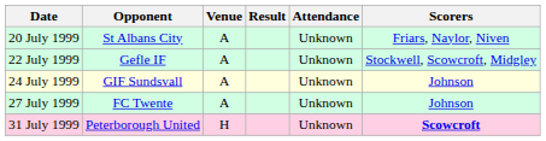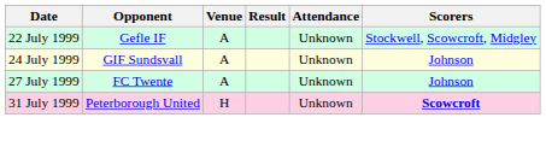- row: 20 July 1999 | St Albans City | A | Unknown | Friars, Naylor, Niven
